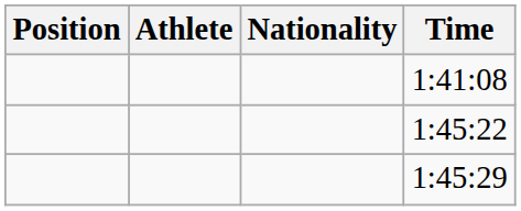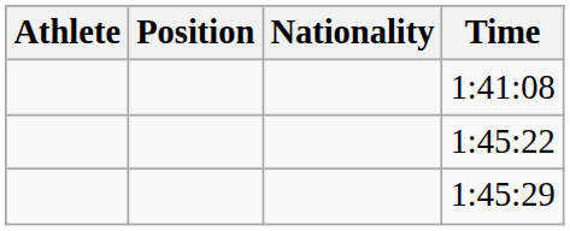columns swapped: Position <-> Athlete
